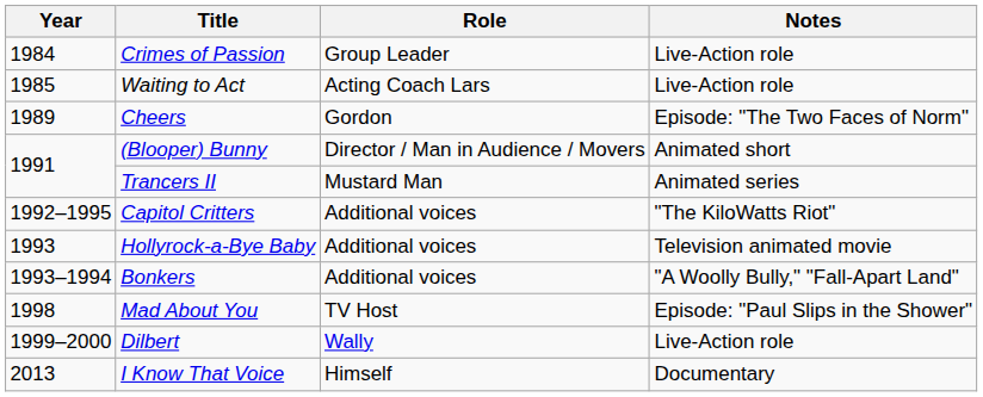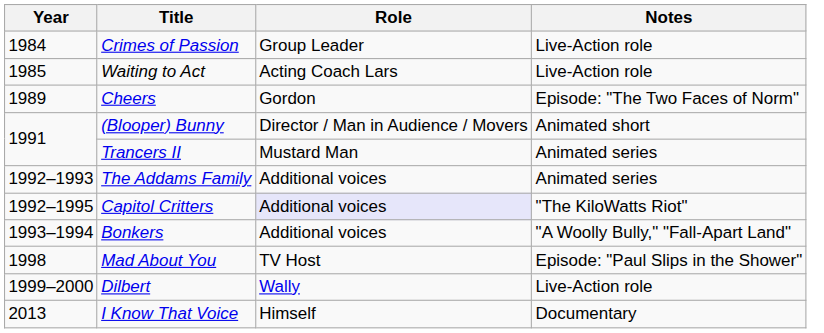+ row: 1992–1993 | The Addams Family | Additional voices | Animated series
Capitol Critters | Role: no background -> lavender background
- row: 1993 | Hollyrock-a-Bye Baby | Additional voices | Television animated movie
